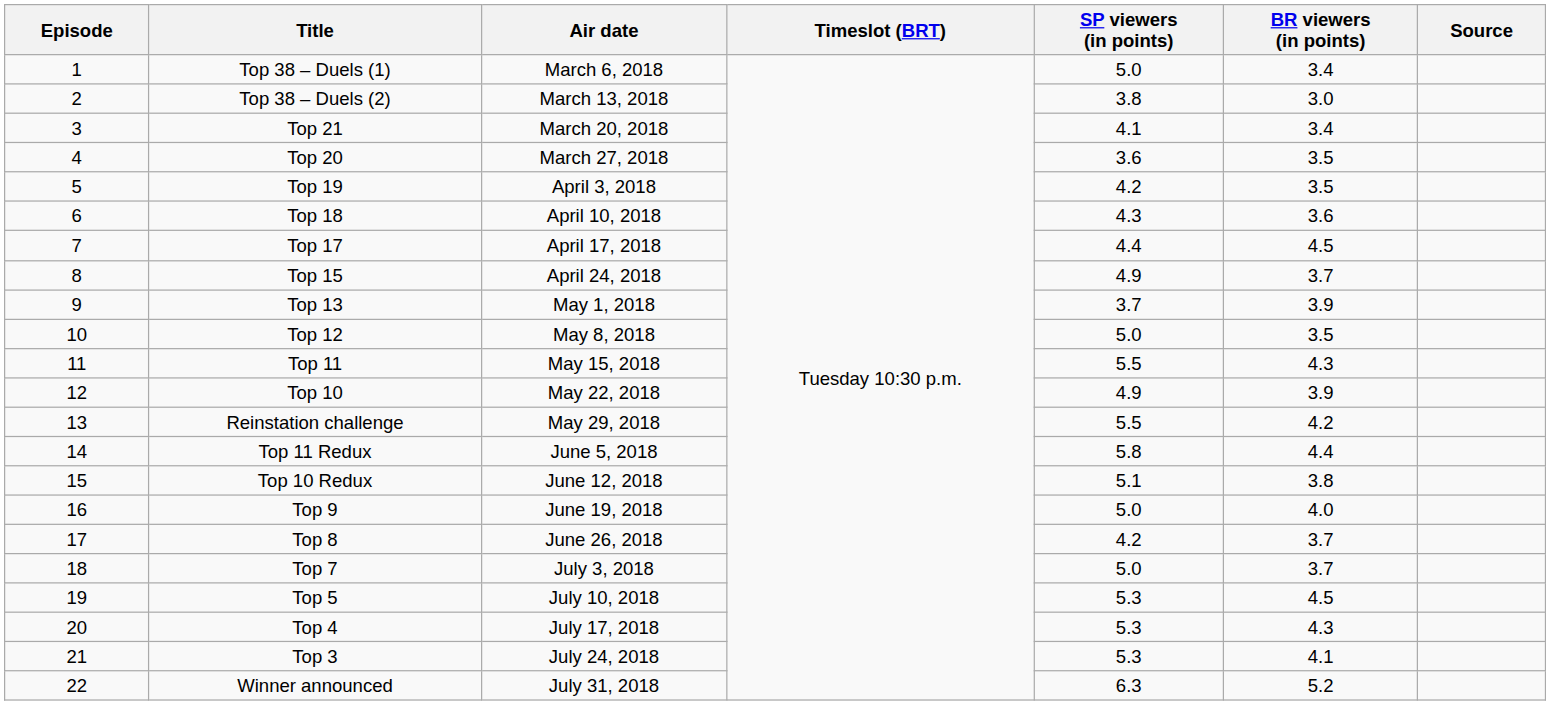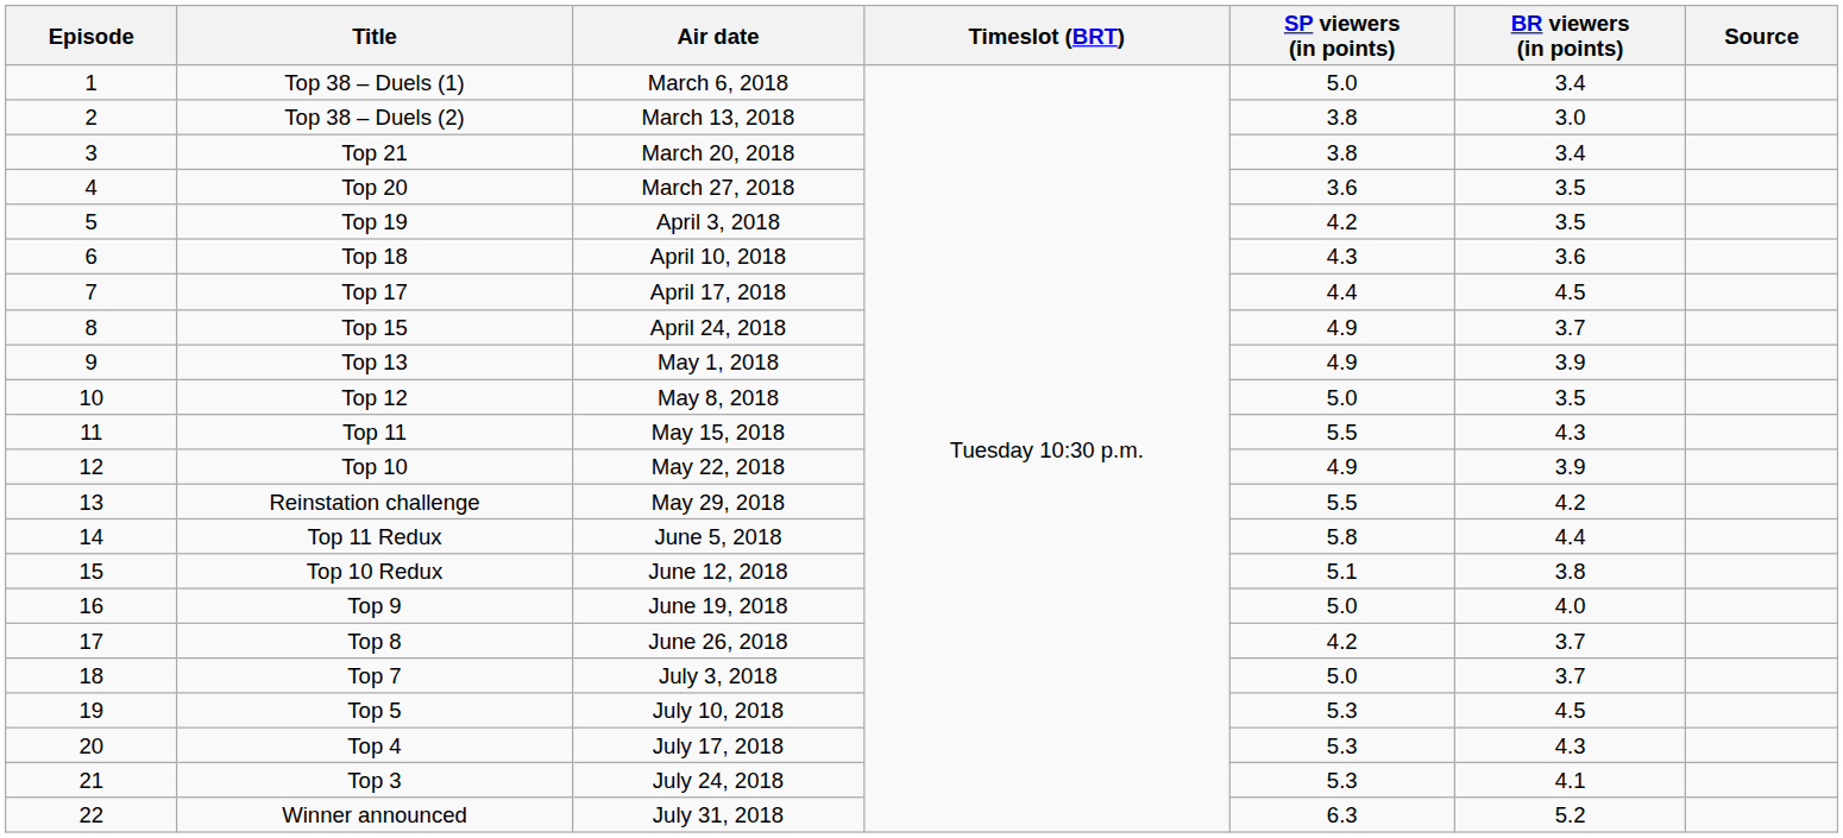Top 21 | SP viewers (in points): 4.1 -> 3.8
Top 13 | SP viewers (in points): 3.7 -> 4.9
